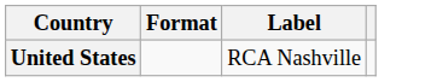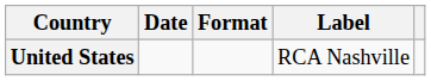+ column: Date
